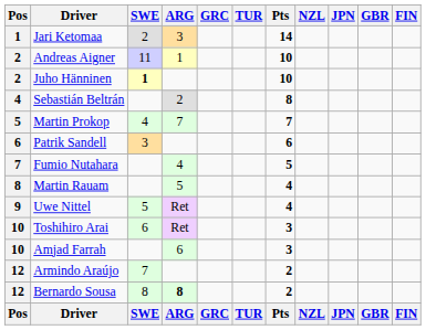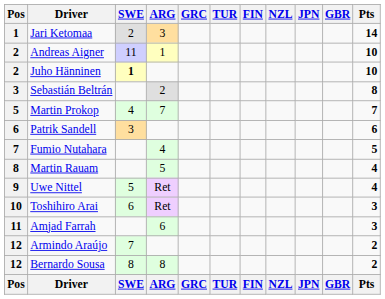columns swapped: FIN <-> Pts
Sebastián Beltrán | Pos: 4 -> 3
Amjad Farrah | Pos: 10 -> 11
Bernardo Sousa | ARG: bold -> normal
